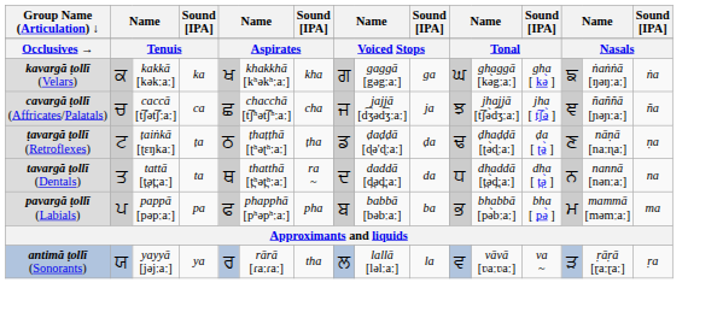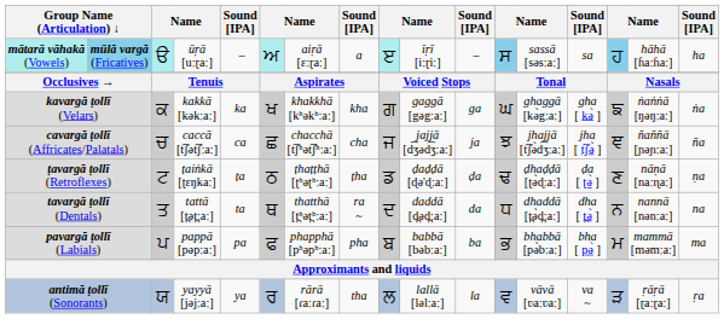+ row: mātarā vāhakă (Vowels) | mūlă vargă (Fricatives) | ੳ | ūṛā [uːɽaː] | – | ਅ | aiṛā [ɛːɽaː] | a | ੲ | īṛī [iːɽiː] | – | ਸ | sassā [səsːaː] | sa | ਹ | hāhā [ɦaːɦaː] | ha
